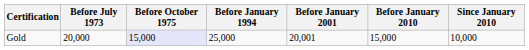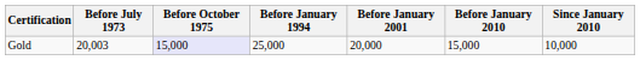Gold | Before July 1973: 20,000 -> 20,003
Gold | Before January 2001: 20,001 -> 20,000
